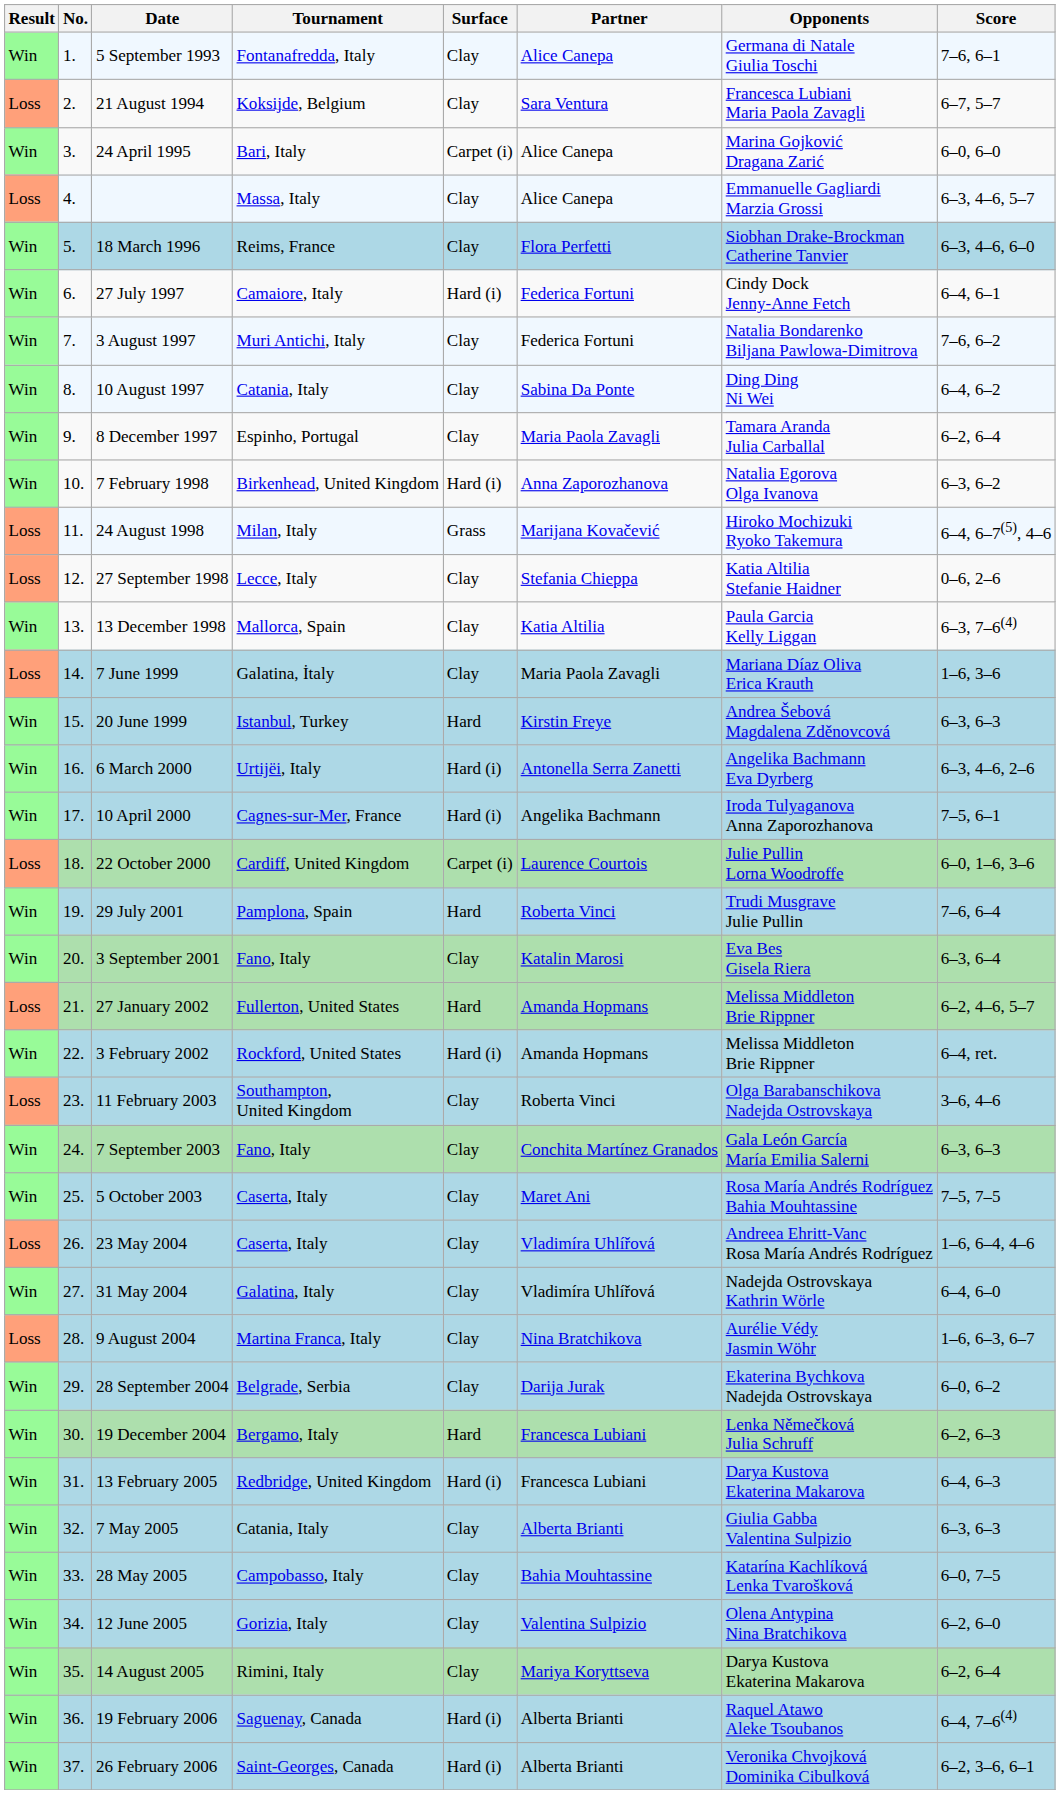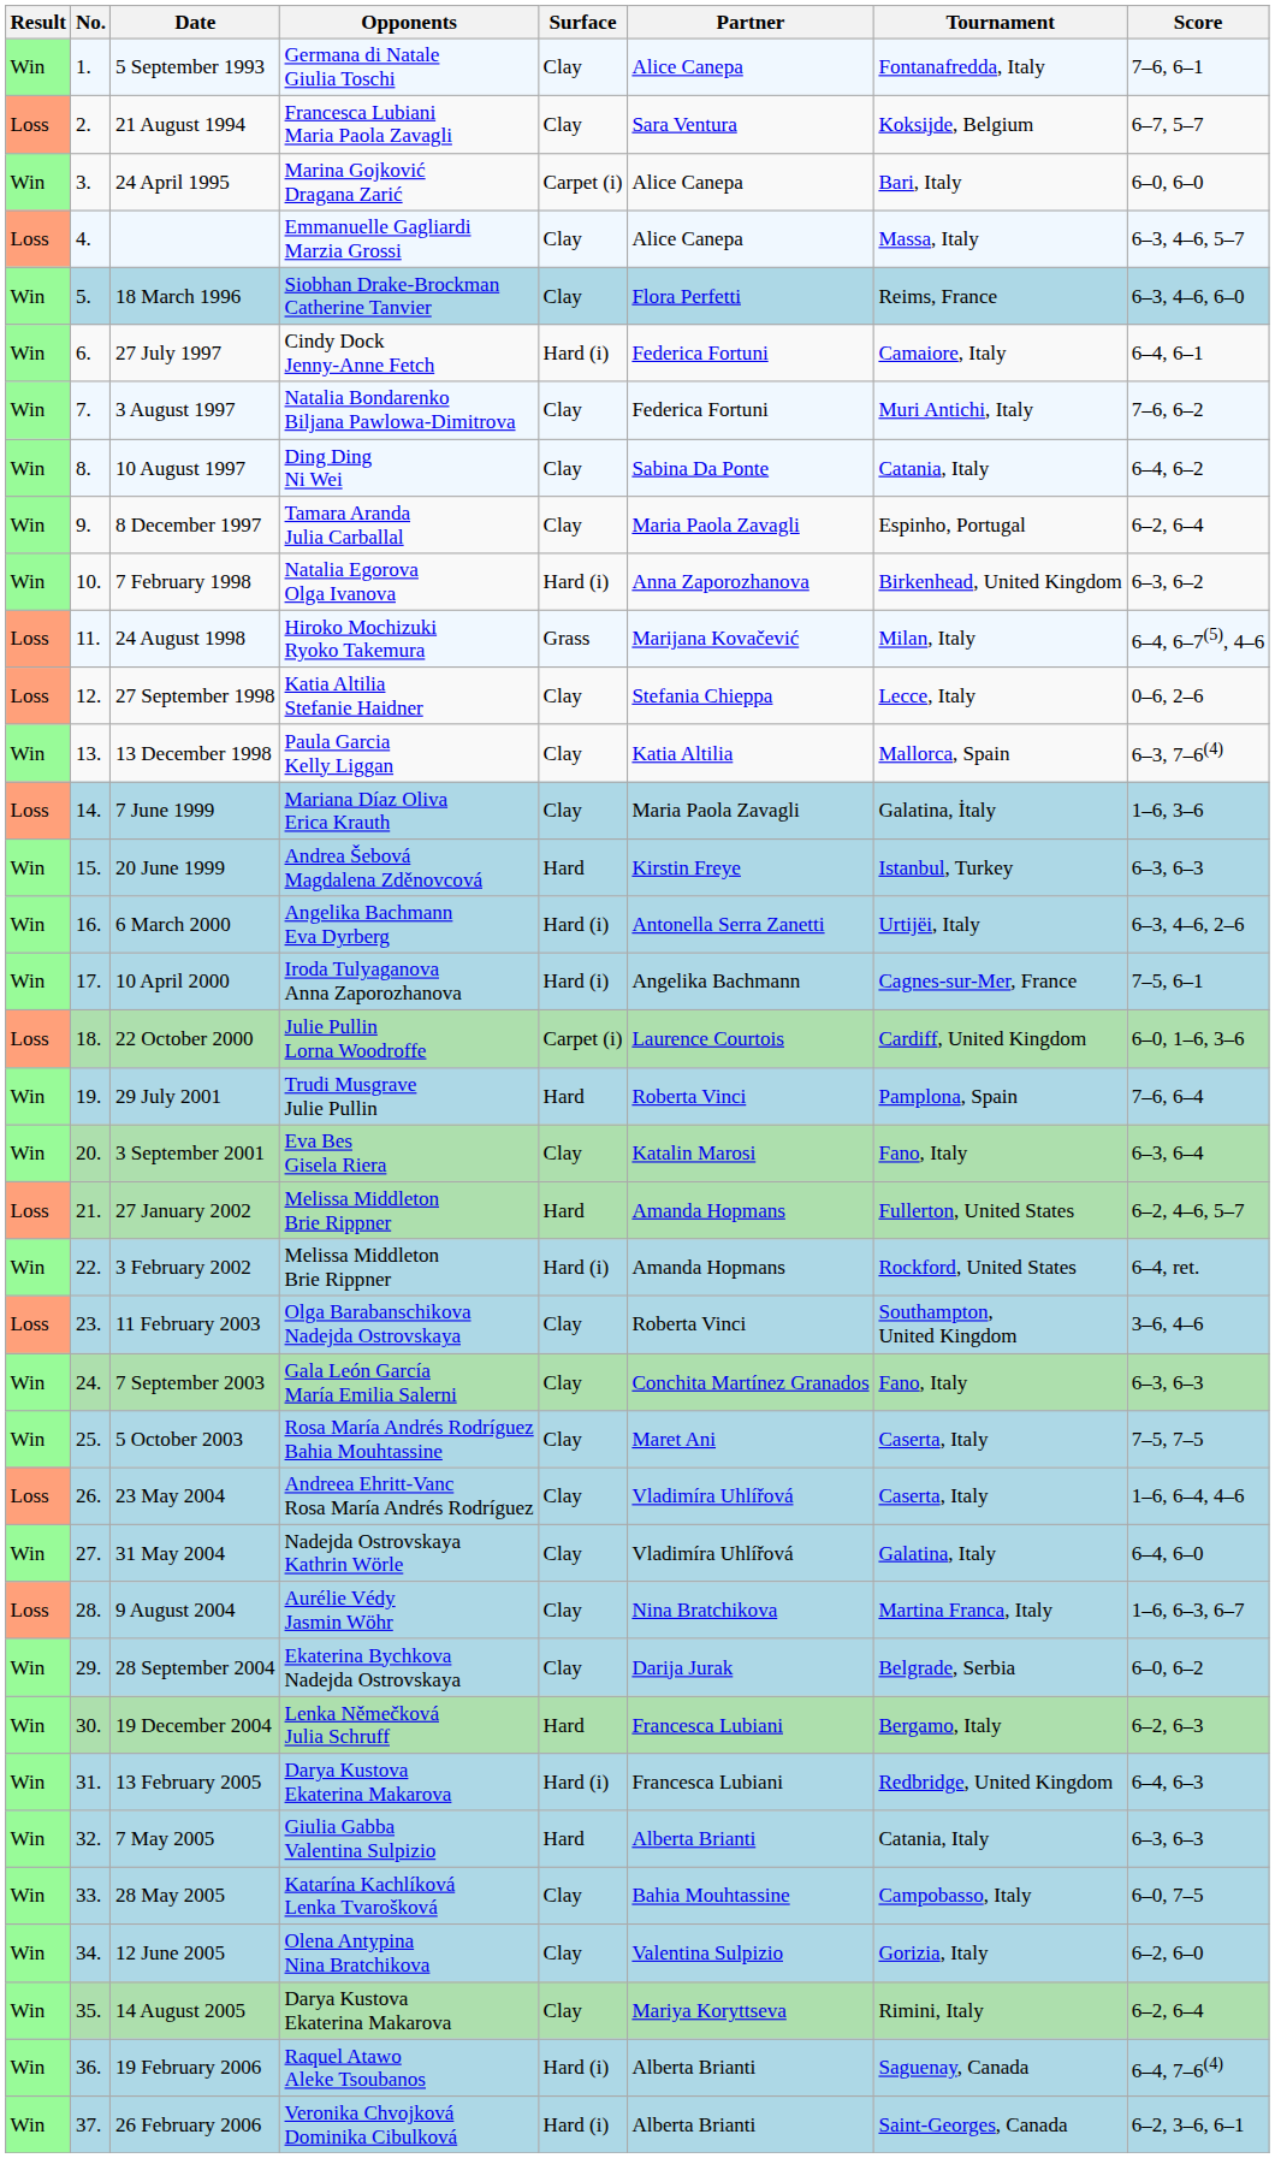columns swapped: Tournament <-> Opponents
7 May 2005 | Surface: Clay -> Hard
